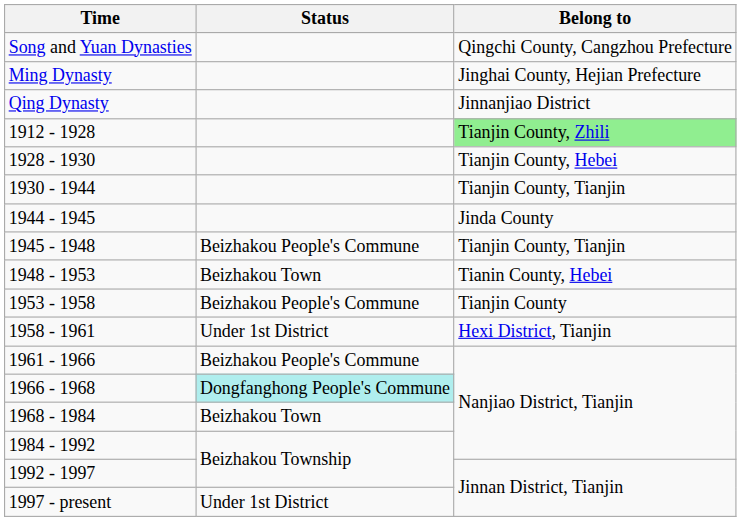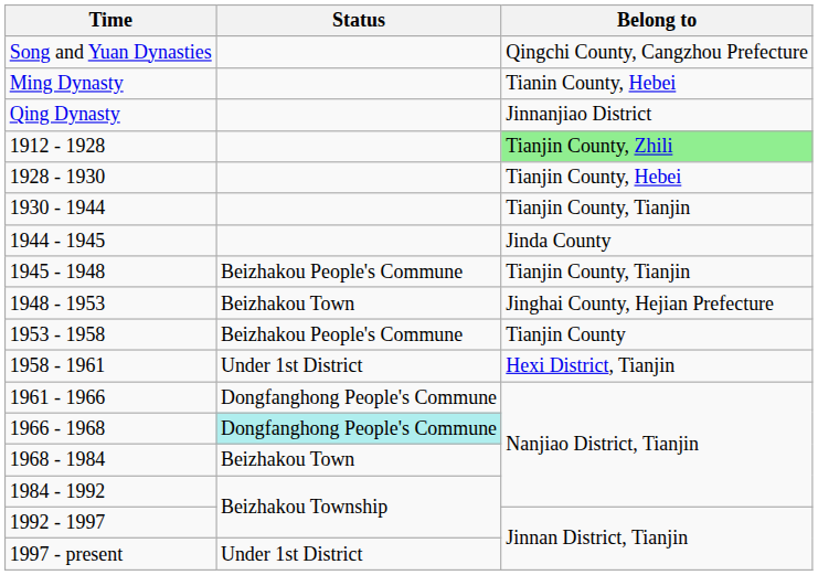Ming Dynasty | Belong to: Jinghai County, Hejian Prefecture -> Tianin County, Hebei
1948 - 1953 | Belong to: Tianin County, Hebei -> Jinghai County, Hejian Prefecture
1961 - 1966 | Status: Beizhakou People's Commune -> Dongfanghong People's Commune
